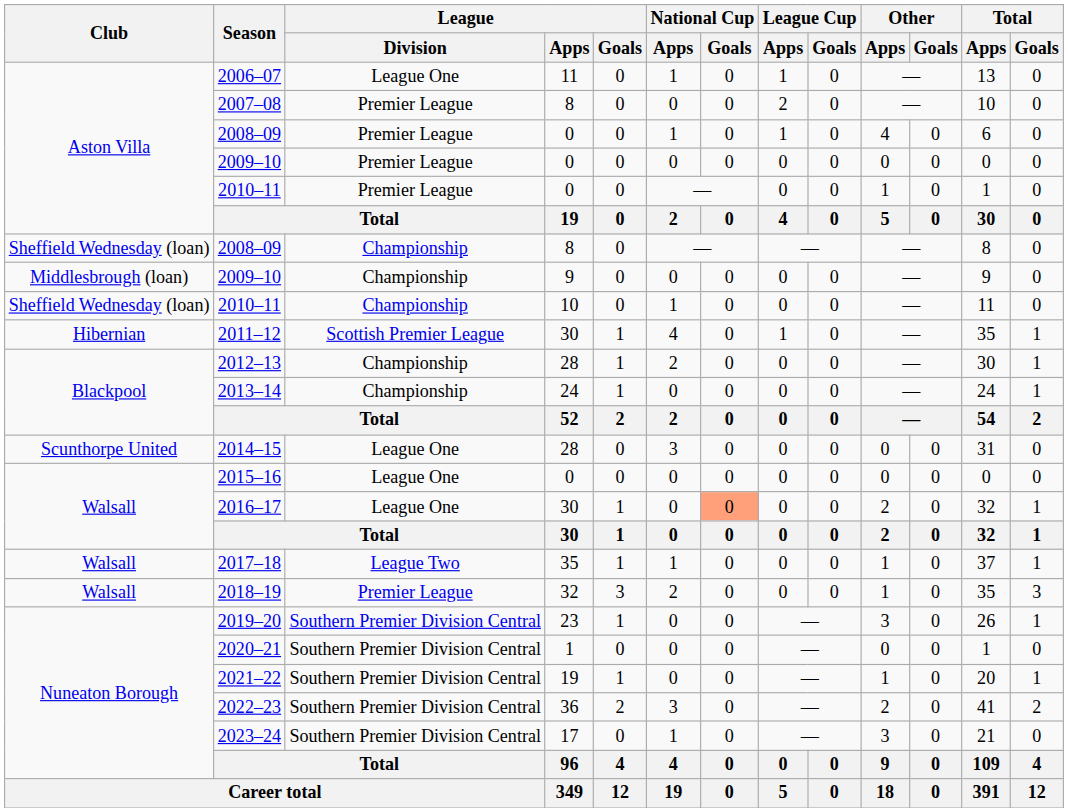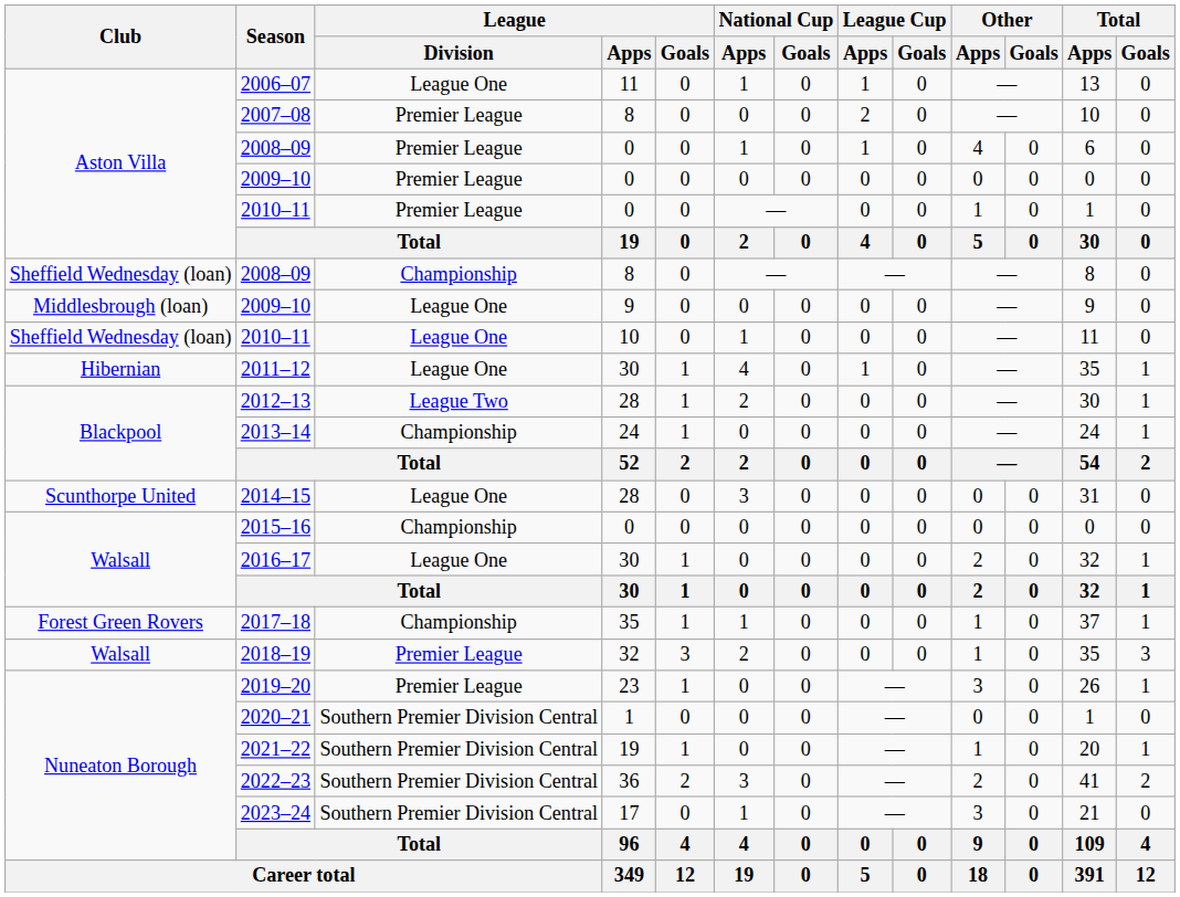2009–10 / 9 | League / Division: Championship -> League One
2010–11 / 10 | League / Division: Championship -> League One
2011–12 | League / Division: Scottish Premier League -> League One
2012–13 | League / Division: Championship -> League Two
2015–16 | League / Division: League One -> Championship
2016–17 | National Cup / Goals: lightsalmon background -> no background
2017–18 | Club: Walsall -> Forest Green Rovers
2017–18 | League / Division: League Two -> Championship
2019–20 | League / Division: Southern Premier Division Central -> Premier League
